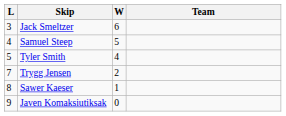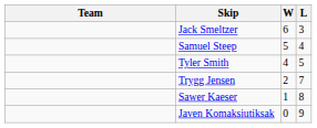columns swapped: Team <-> L
